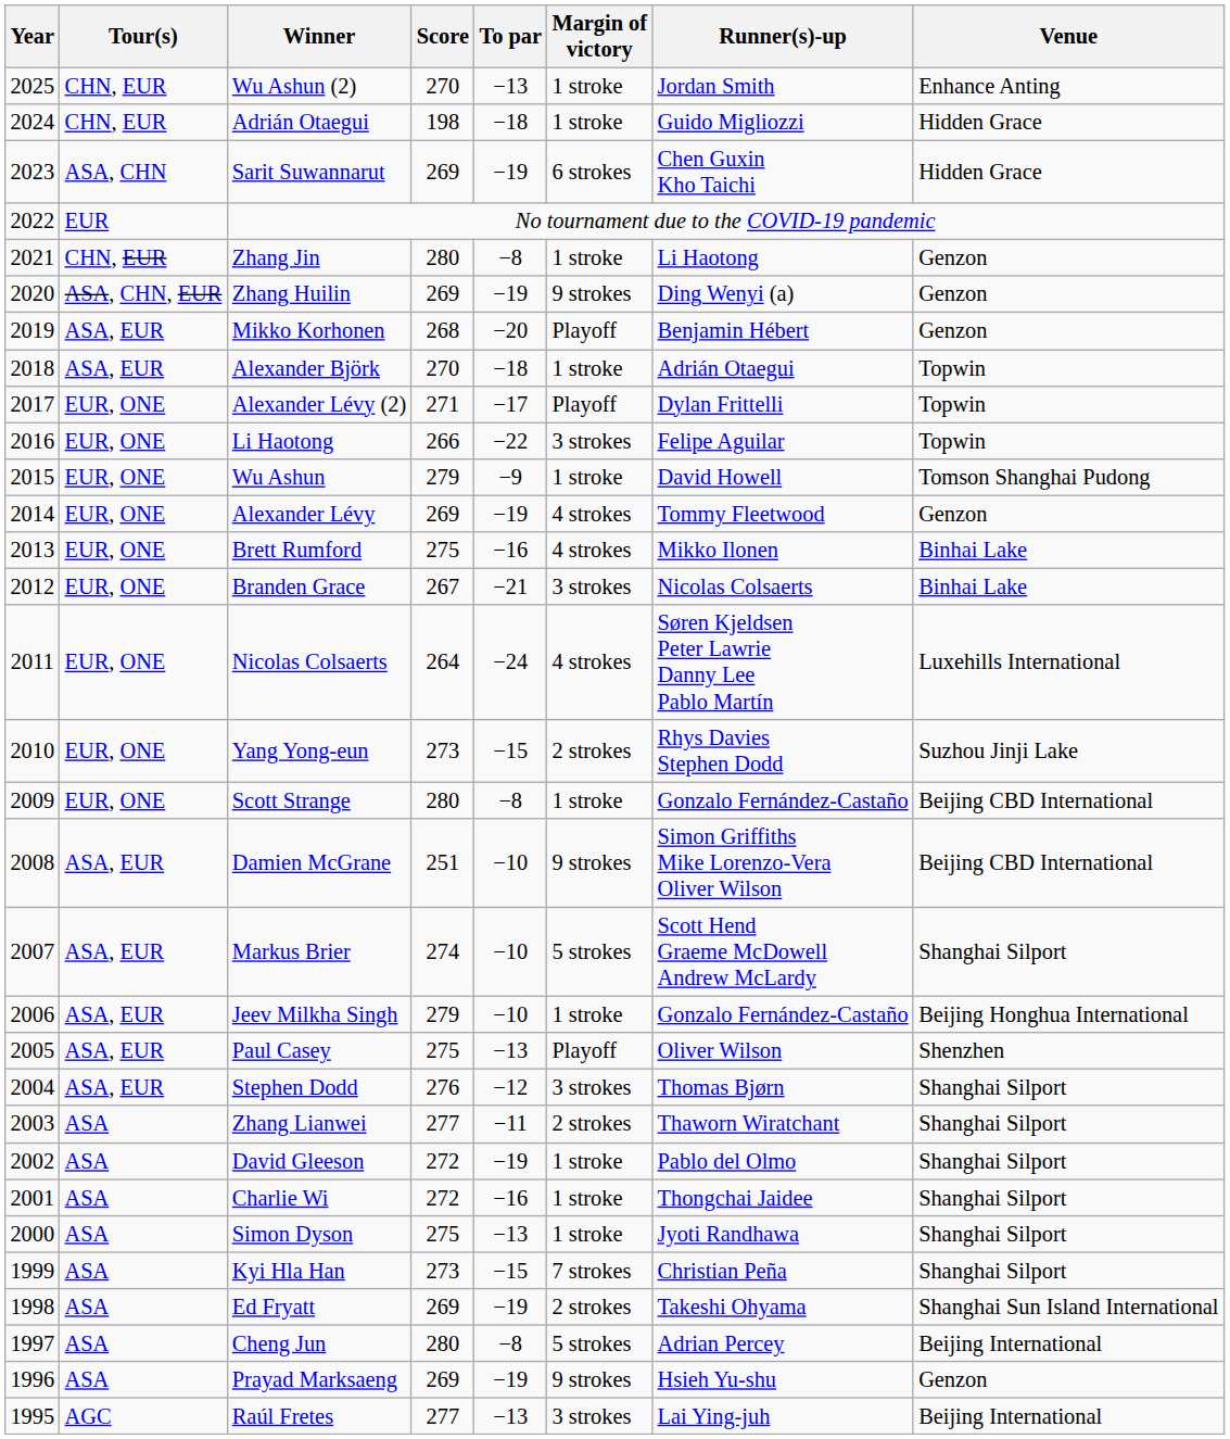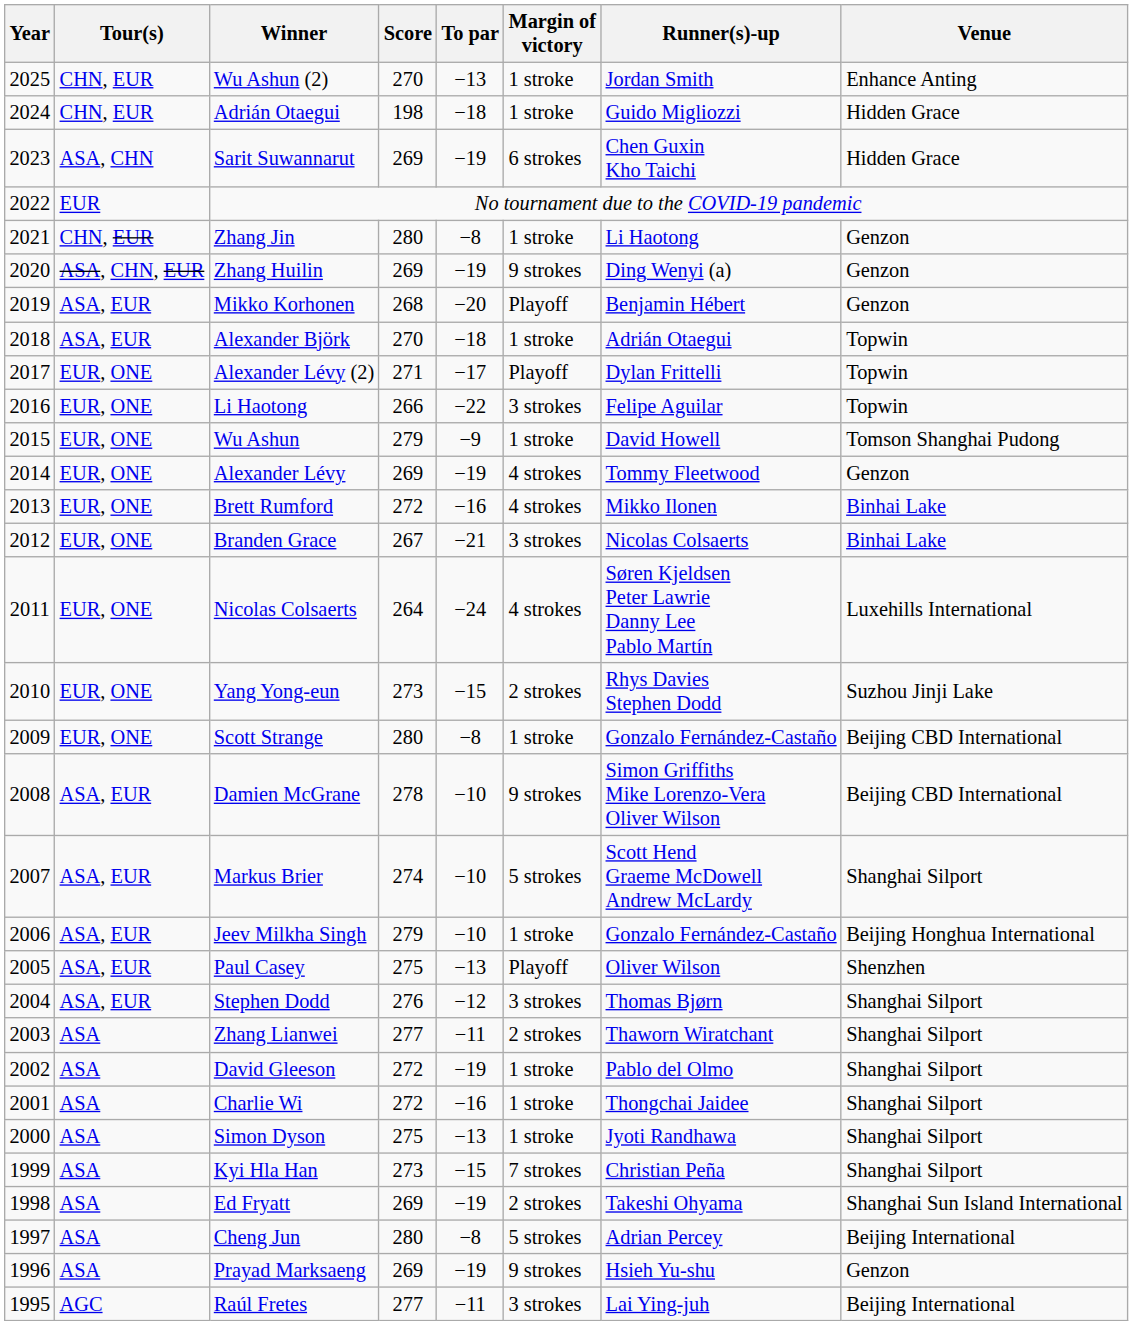Brett Rumford | Score: 275 -> 272
Damien McGrane | Score: 251 -> 278
Raúl Fretes | To par: −13 -> −11
